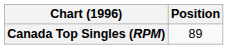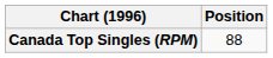Canada Top Singles (RPM) | Position: 89 -> 88
